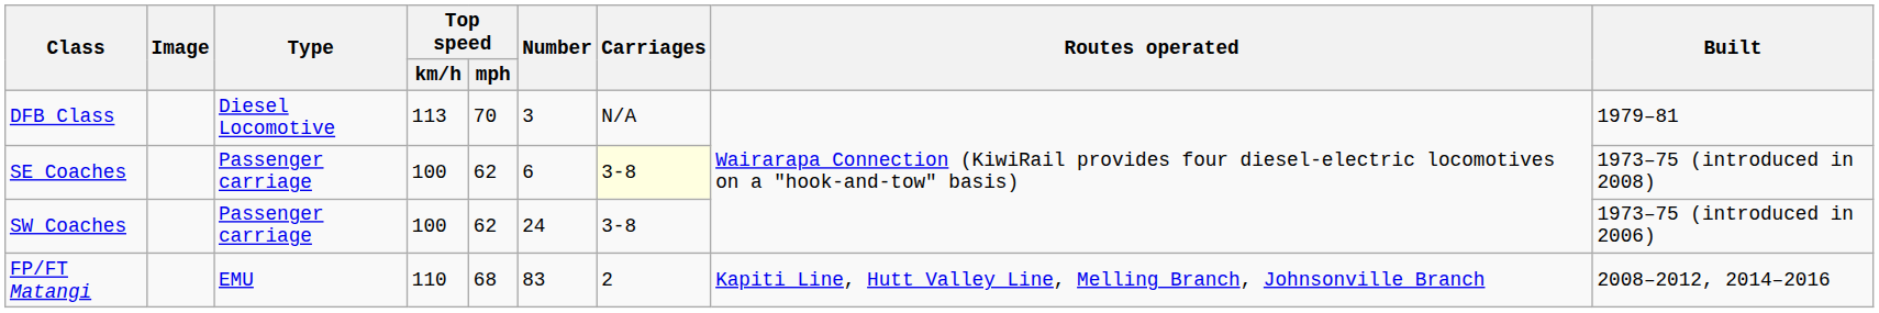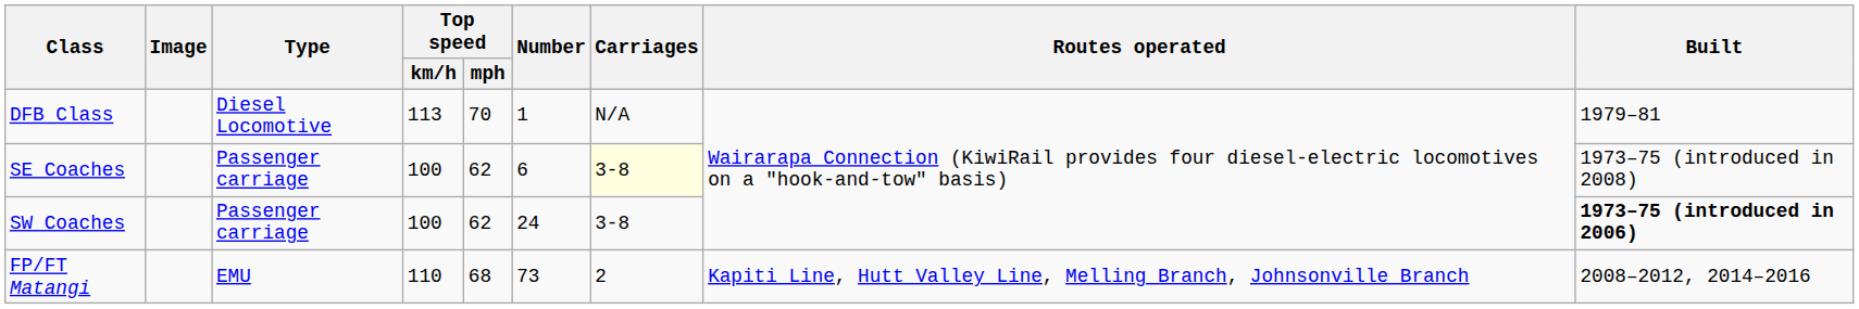DFB Class | Number: 3 -> 1
SW Coaches | Built: normal -> bold
FP/FT Matangi | Number: 83 -> 73
